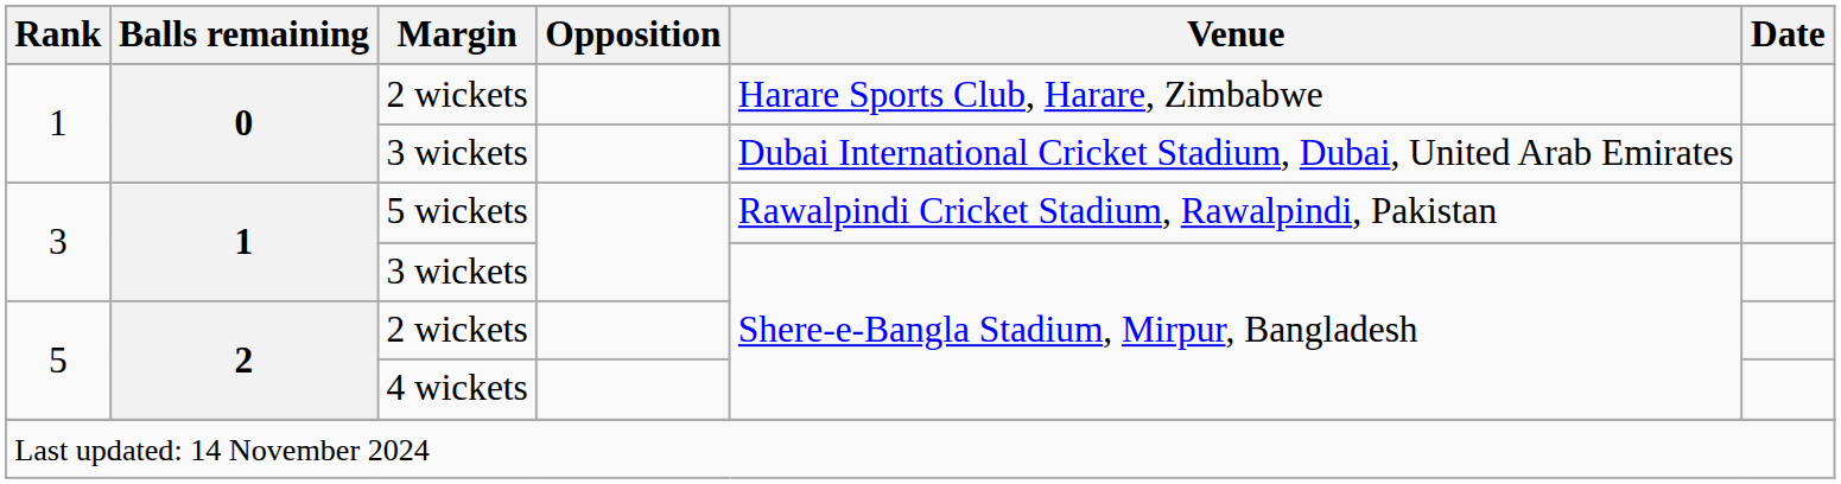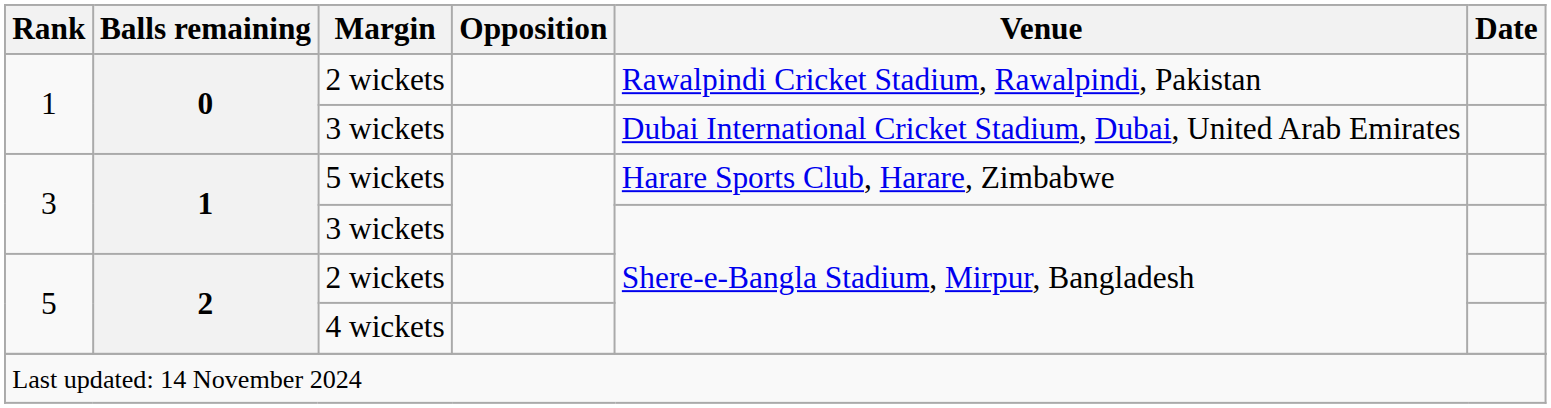1 / 2 wickets | Venue: Harare Sports Club, Harare, Zimbabwe -> Rawalpindi Cricket Stadium, Rawalpindi, Pakistan
5 wickets | Venue: Rawalpindi Cricket Stadium, Rawalpindi, Pakistan -> Harare Sports Club, Harare, Zimbabwe
